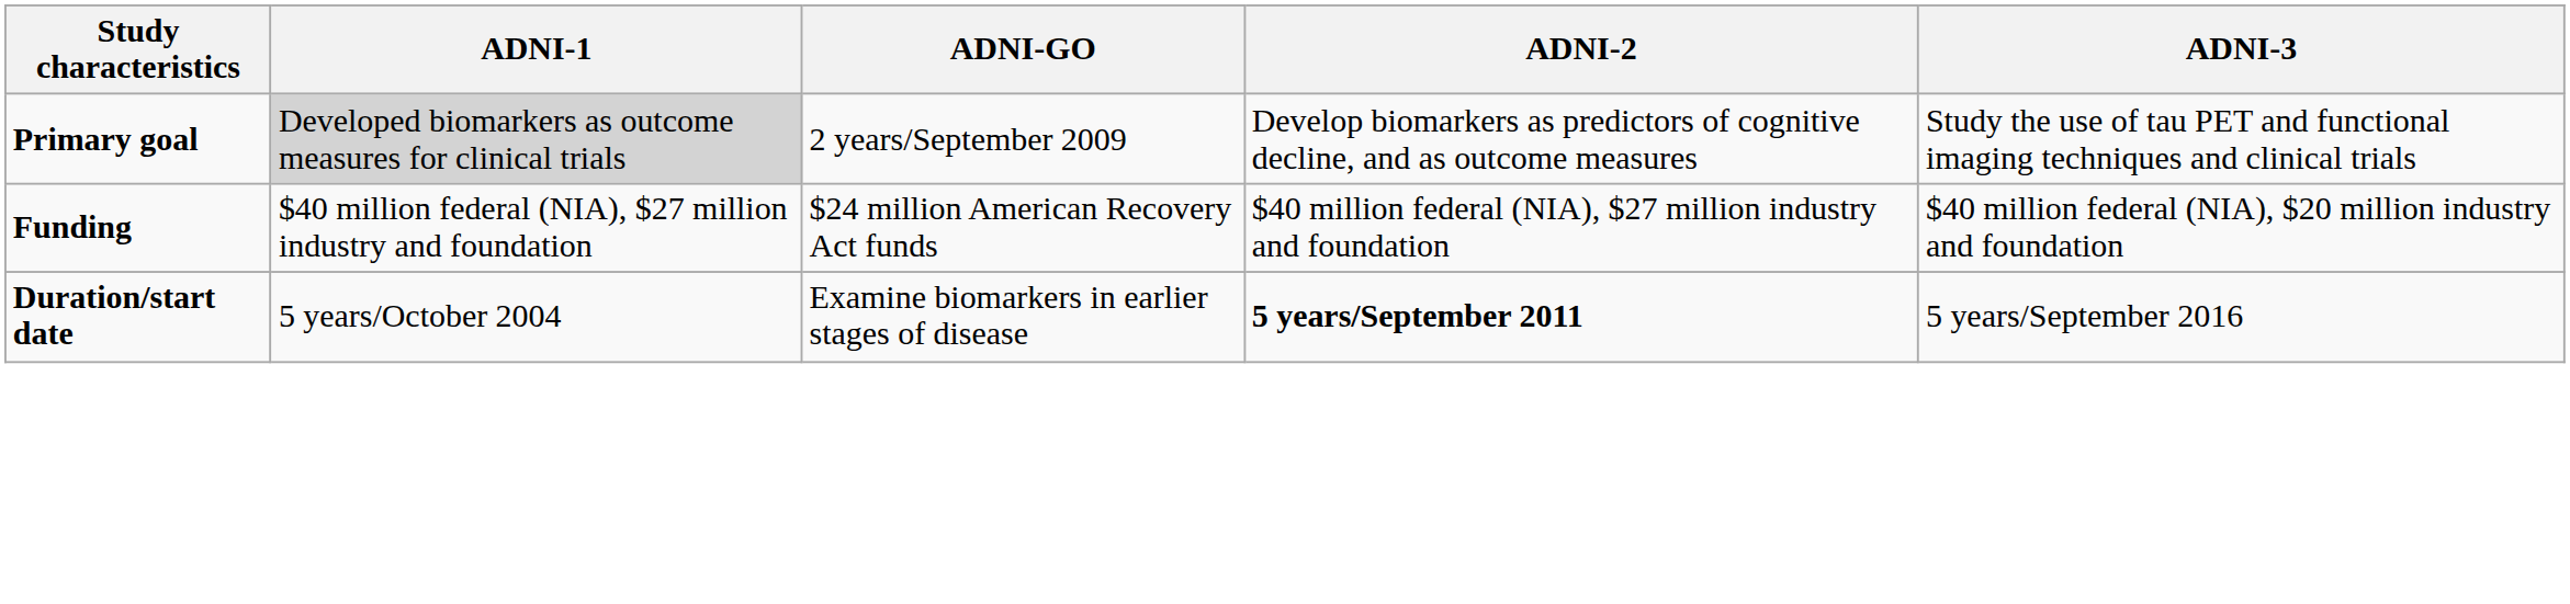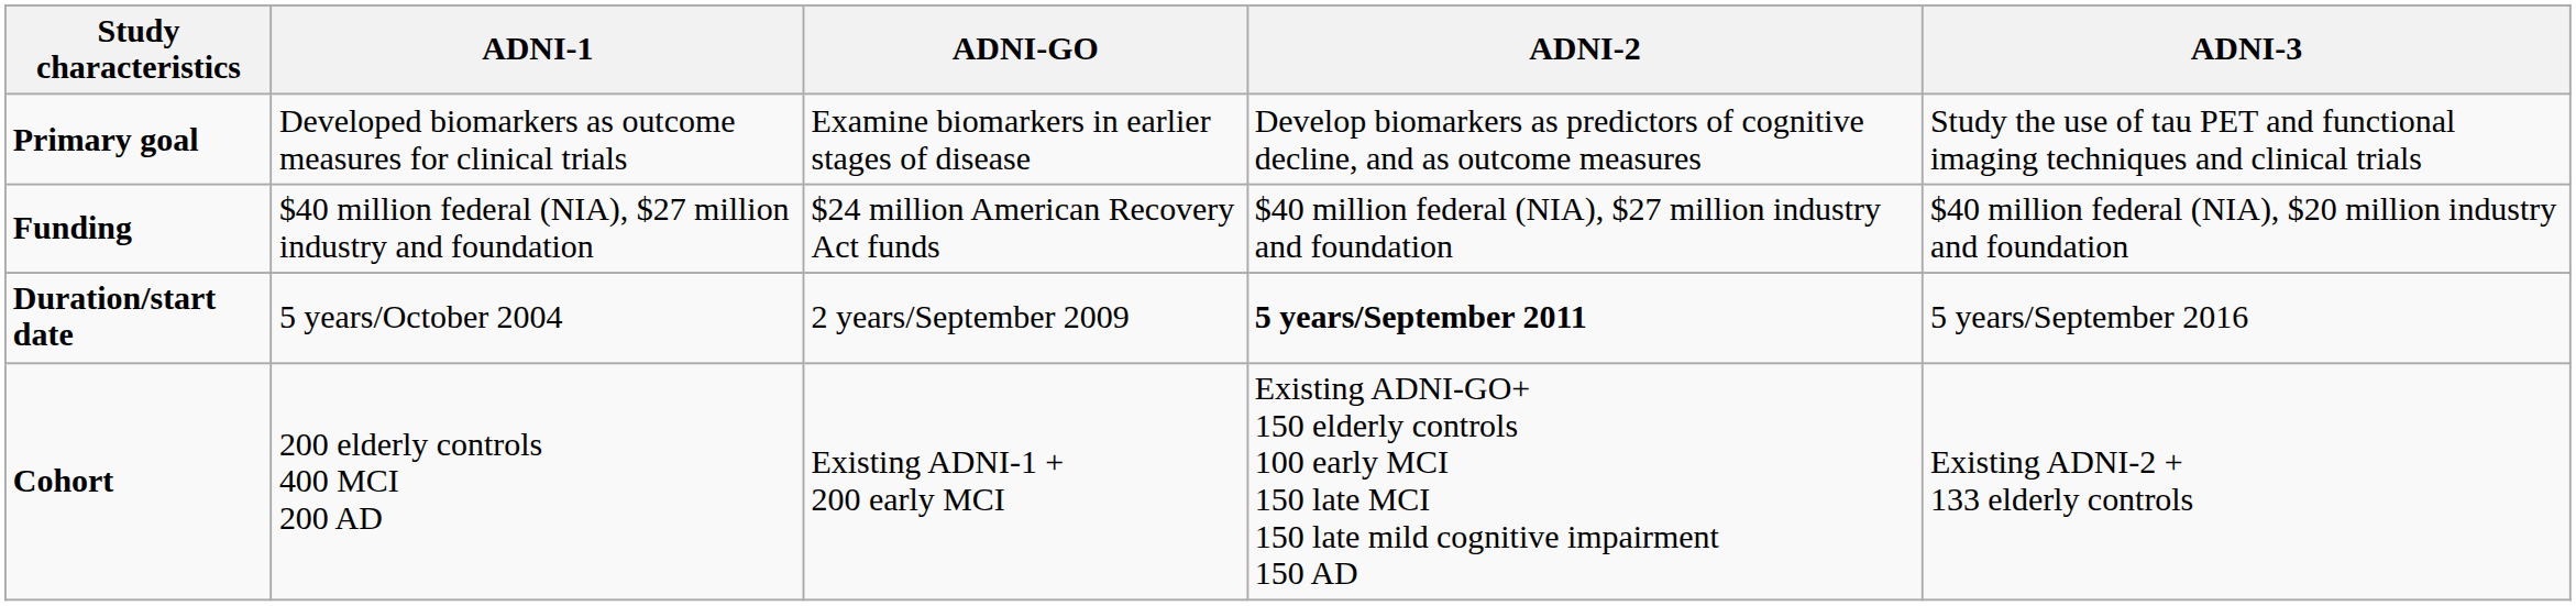Primary goal | ADNI-1: lightgrey background -> no background
Primary goal | ADNI-GO: 2 years/September 2009 -> Examine biomarkers in earlier stages of disease
Duration/start date | ADNI-GO: Examine biomarkers in earlier stages of disease -> 2 years/September 2009
+ row: Cohort | 200 elderly controls 400 MCI 200 AD | Existing ADNI-1 + 200 early MCI | Existing ADNI-GO+ 150 elderly controls 100 early MCI 150 late MCI 150 late mild cognitive impairment 150 AD | Existing ADNI-2 + 133 elderly controls
